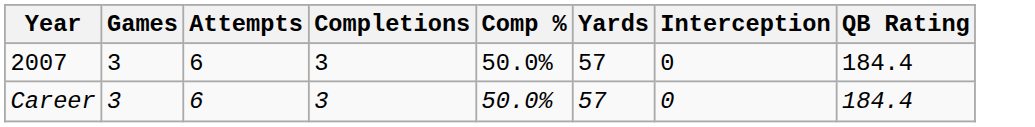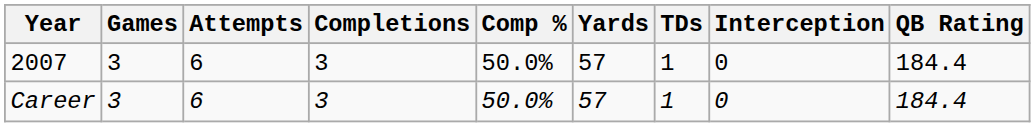+ column: TDs | 1 | 1
